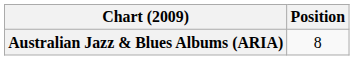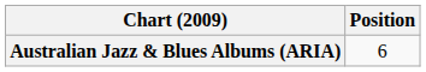Australian Jazz & Blues Albums (ARIA) | Position: 8 -> 6
